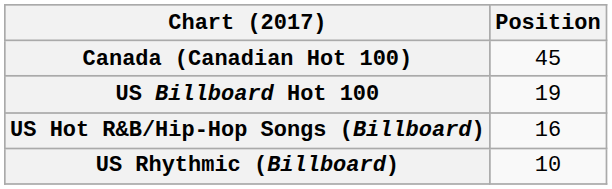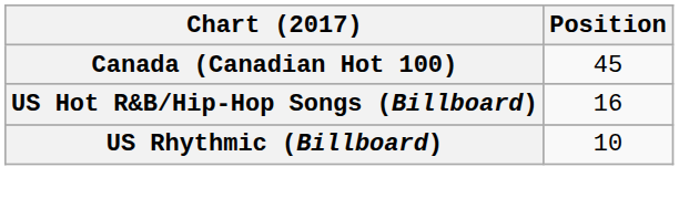- row: US Billboard Hot 100 | 19
